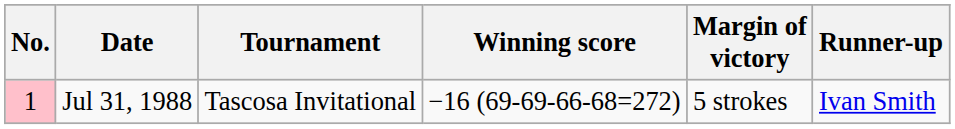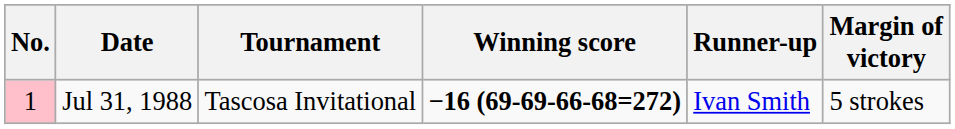columns swapped: Margin of victory <-> Runner-up
Jul 31, 1988 | Winning score: normal -> bold
